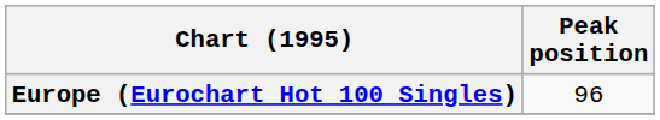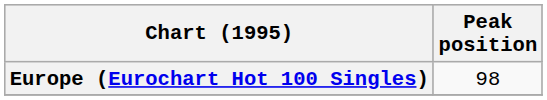Europe (Eurochart Hot 100 Singles) | Peak position: 96 -> 98
